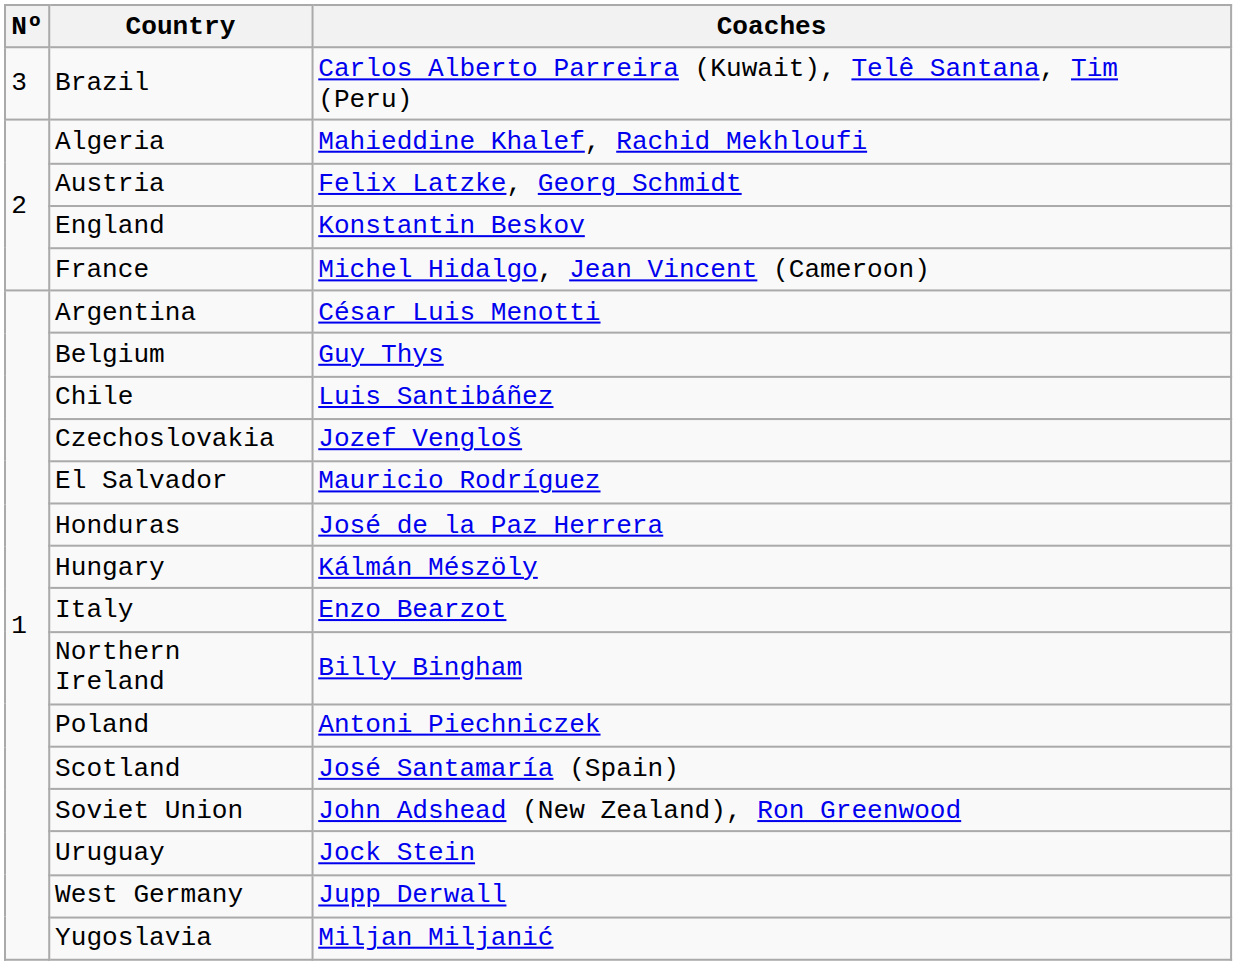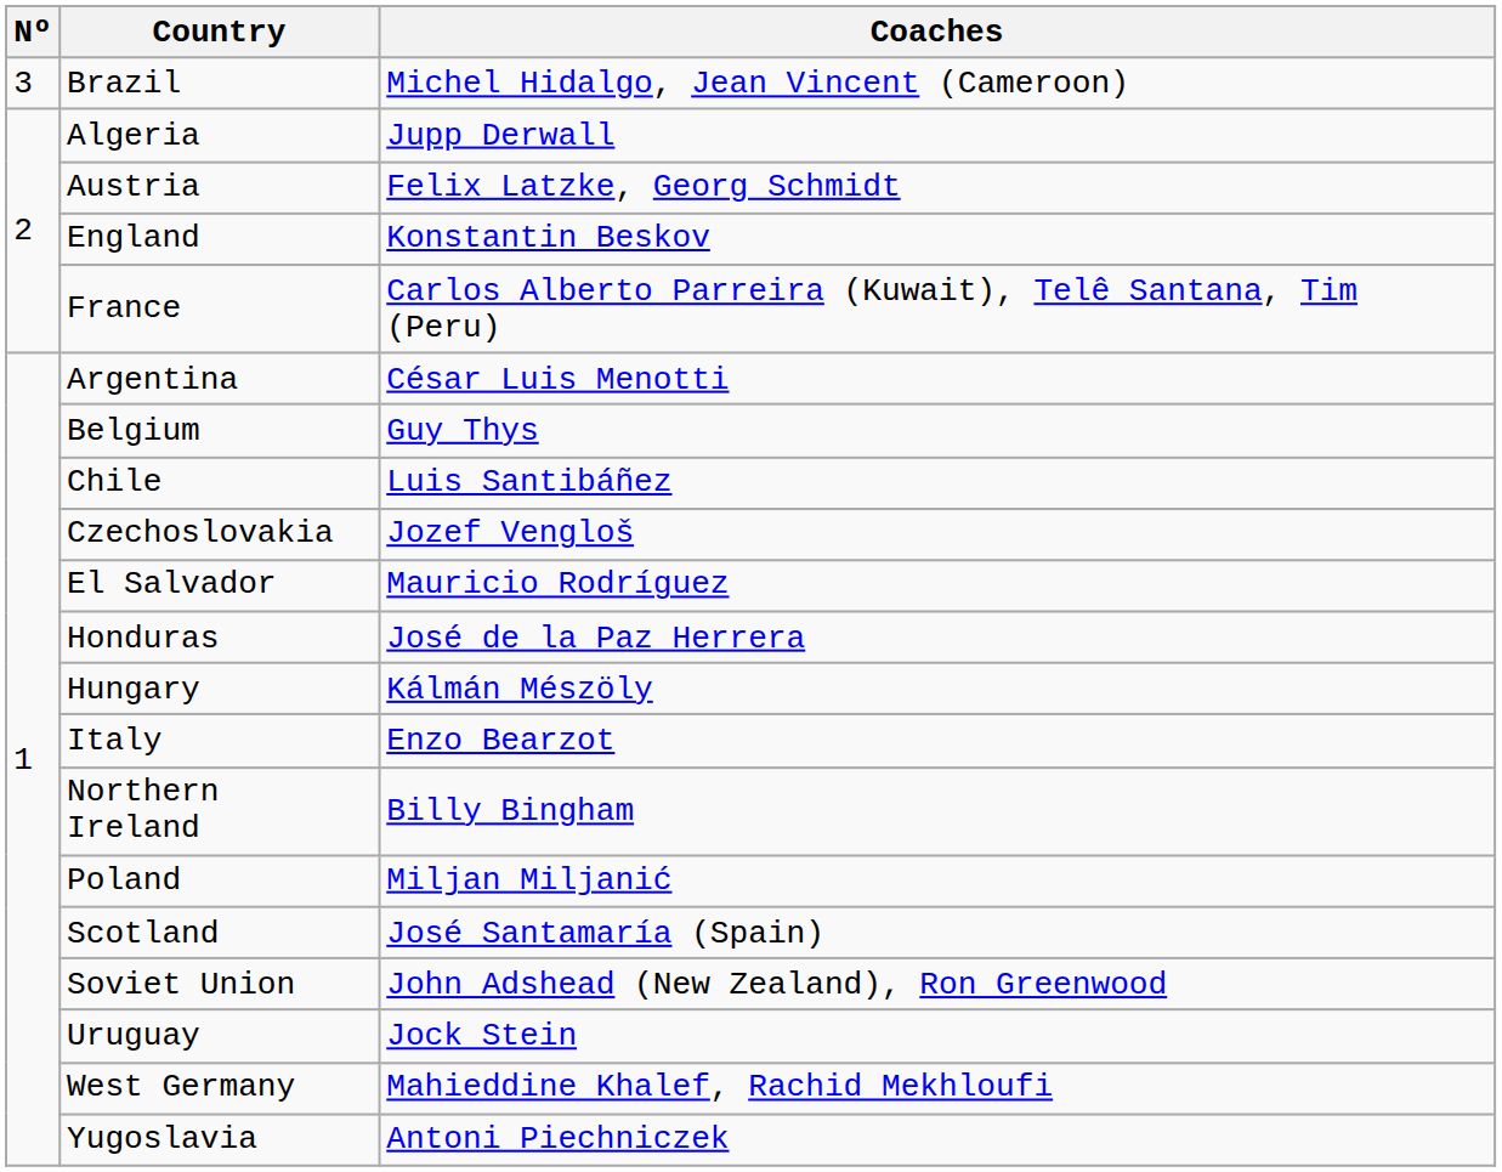Brazil | Coaches: Carlos Alberto Parreira (Kuwait), Telê Santana, Tim (Peru) -> Michel Hidalgo, Jean Vincent (Cameroon)
Algeria | Coaches: Mahieddine Khalef, Rachid Mekhloufi -> Jupp Derwall
France | Coaches: Michel Hidalgo, Jean Vincent (Cameroon) -> Carlos Alberto Parreira (Kuwait), Telê Santana, Tim (Peru)
Poland | Coaches: Antoni Piechniczek -> Miljan Miljanić
West Germany | Coaches: Jupp Derwall -> Mahieddine Khalef, Rachid Mekhloufi
Yugoslavia | Coaches: Miljan Miljanić -> Antoni Piechniczek
